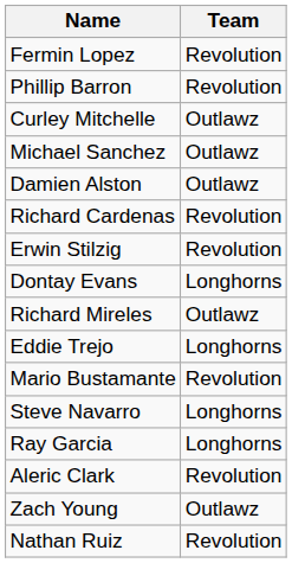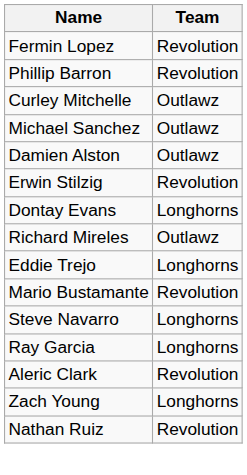- row: Richard Cardenas | Revolution
Zach Young | Team: Outlawz -> Longhorns
